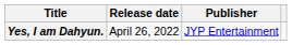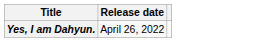- column: Publisher | JYP Entertainment
